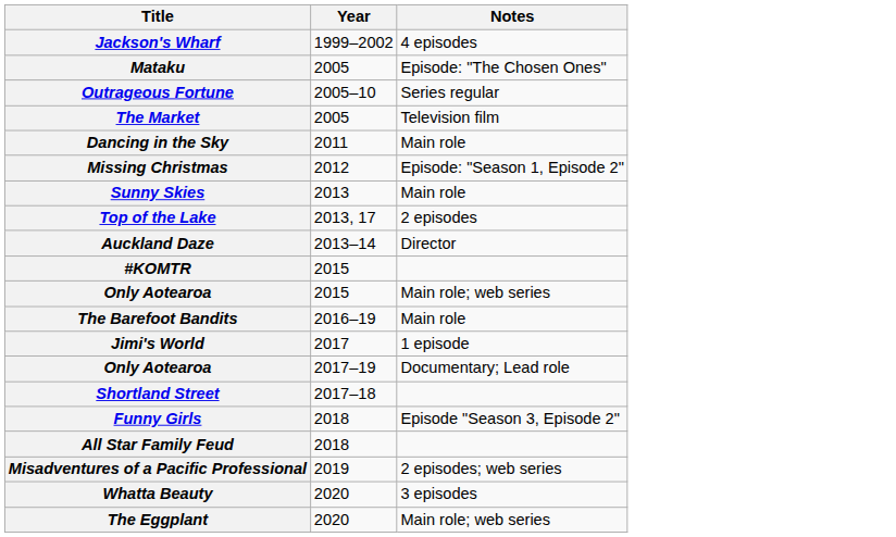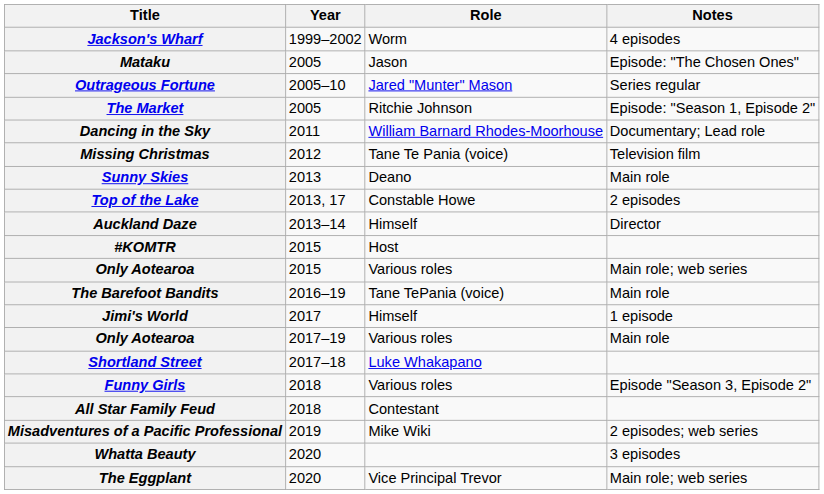+ column: Role | Worm | Jason | Jared "Munter" Mason | Ritchie Johnson | William Barnard Rhodes-Moorhouse | Tane Te Pania (voice) | Deano | Constable Howe | Himself | Host | Various roles | Tane TePania (voice) | Himself | Various roles | Luke Whakapano | Various roles | Contestant | Mike Wiki | Vice Principal Trevor
The Market | Notes: Television film -> Episode: "Season 1, Episode 2"
Dancing in the Sky | Notes: Main role -> Documentary; Lead role
Missing Christmas | Notes: Episode: "Season 1, Episode 2" -> Television film
Only Aotearoa / 2017–19 | Notes: Documentary; Lead role -> Main role
